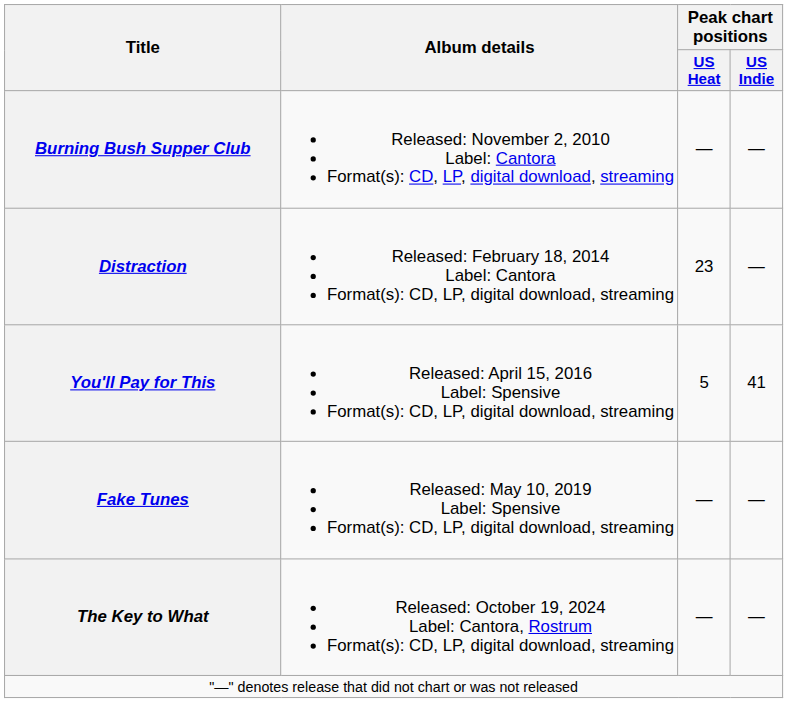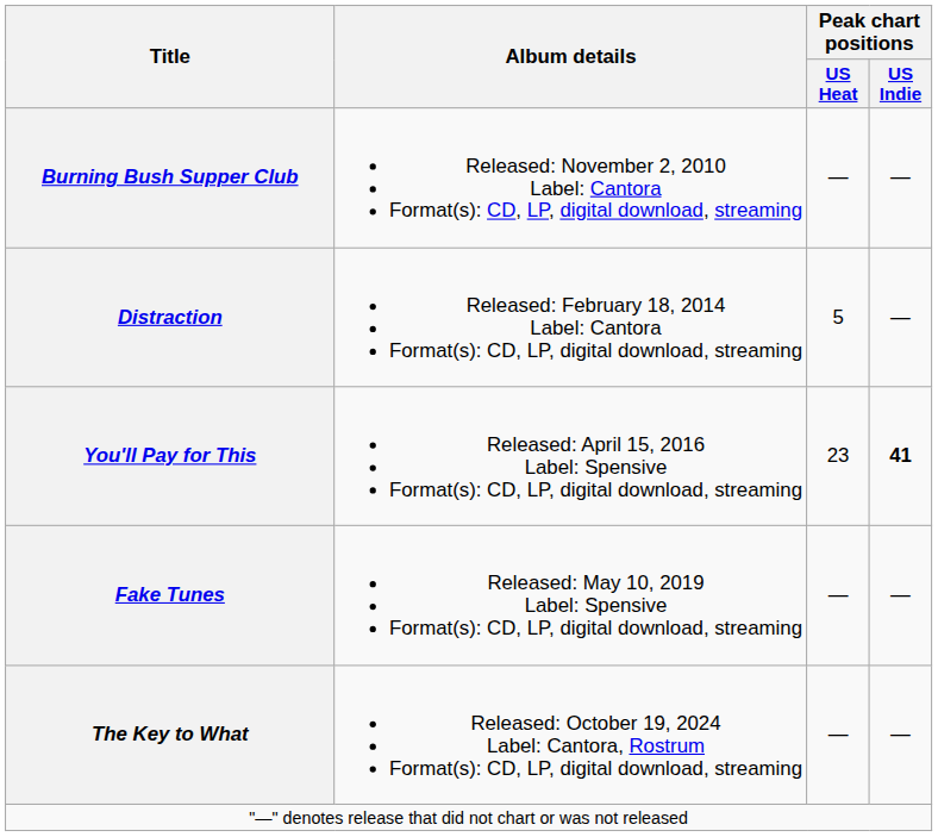Distraction | Peak chart positions / US Heat: 23 -> 5
You'll Pay for This | Peak chart positions / US Heat: 5 -> 23
You'll Pay for This | Peak chart positions / US Indie: normal -> bold
